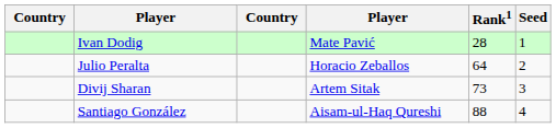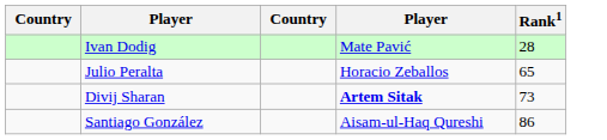- column: Seed | 1 | 2 | 3 | 4
Julio Peralta | Rank1: 64 -> 65
Divij Sharan | column 4: normal -> bold
Santiago González | Rank1: 88 -> 86
